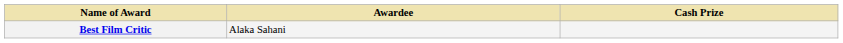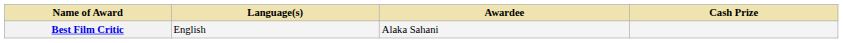+ column: Language(s) | English
